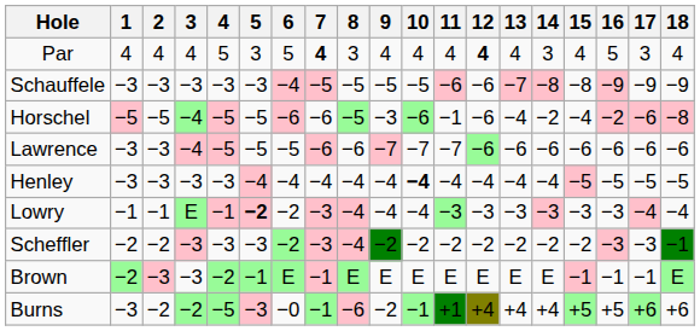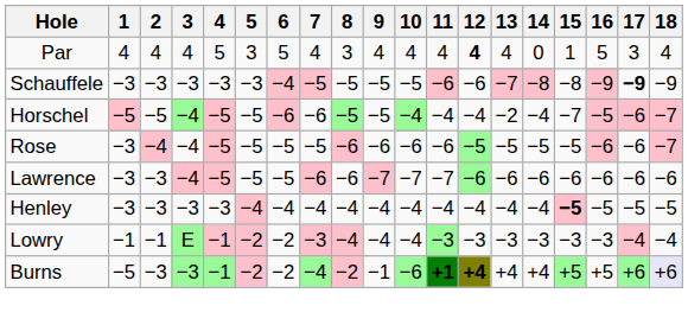Par | 7: bold -> normal
Par | 14: 3 -> 0
Par | 15: 4 -> 1
Schauffele | 17: normal -> bold
Horschel | 9: −3 -> −5
Horschel | 10: −6 -> −4
Horschel | 11: −1 -> −4
Horschel | 12: −6 -> −4
Horschel | 13: −4 -> −2
Horschel | 14: −2 -> −4
Horschel | 15: −4 -> −7
Horschel | 16: −2 -> −5
Horschel | 18: −8 -> −7
+ row: Rose | −3 | −4 | −4 | −5 | −5 | −5 | −5 | −6 | −6 | −6 | −6 | −5 | −5 | −5 | −5 | −6 | −6 | −7
Henley | 10: bold -> normal
Henley | 15: normal -> bold
Lowry | 5: bold -> normal
Lowry | 14: pink background -> no background
- row: Scheffler | −2 | −2 | −3 | −3 | −3 | −2 | −3 | −4 | −2 | −2 | −2 | −2 | −2 | −2 | −2 | −3 | −3 | −1
- row: Brown | −2 | −3 | −3 | −2 | −1 | E | −1 | E | E | E | E | E | E | E | −1 | −1 | −1 | E
Burns | 1: −3 -> −5
Burns | 2: −2 -> −3
Burns | 3: −2 -> −3
Burns | 4: −5 -> −1
Burns | 5: −3 -> −2
Burns | 6: −0 -> −2
Burns | 7: −1 -> −4
Burns | 8: −6 -> −2
Burns | 9: −2 -> −1
Burns | 10: −1 -> −6
Burns | 11: normal -> bold
Burns | 12: normal -> bold
Burns | 18: no background -> lavender background
